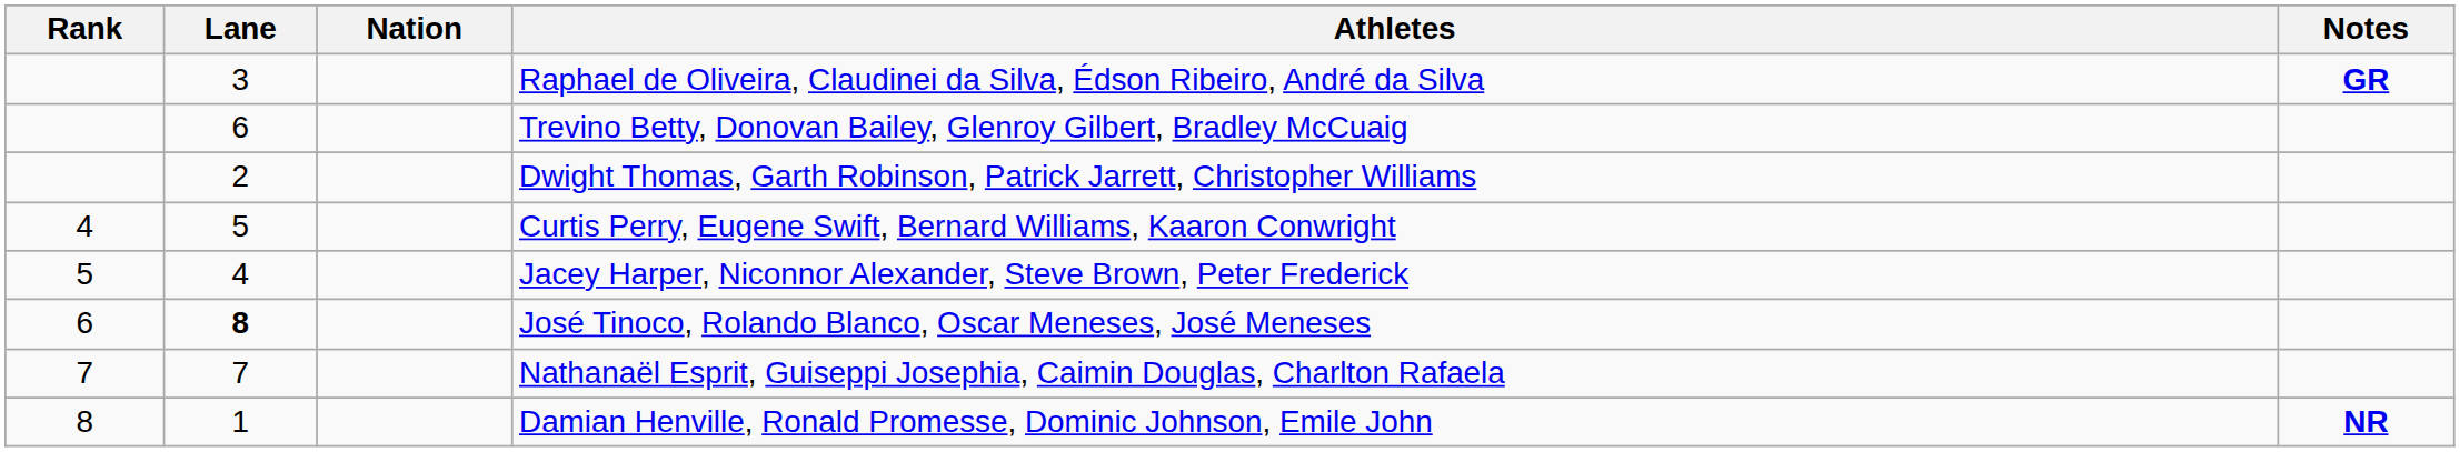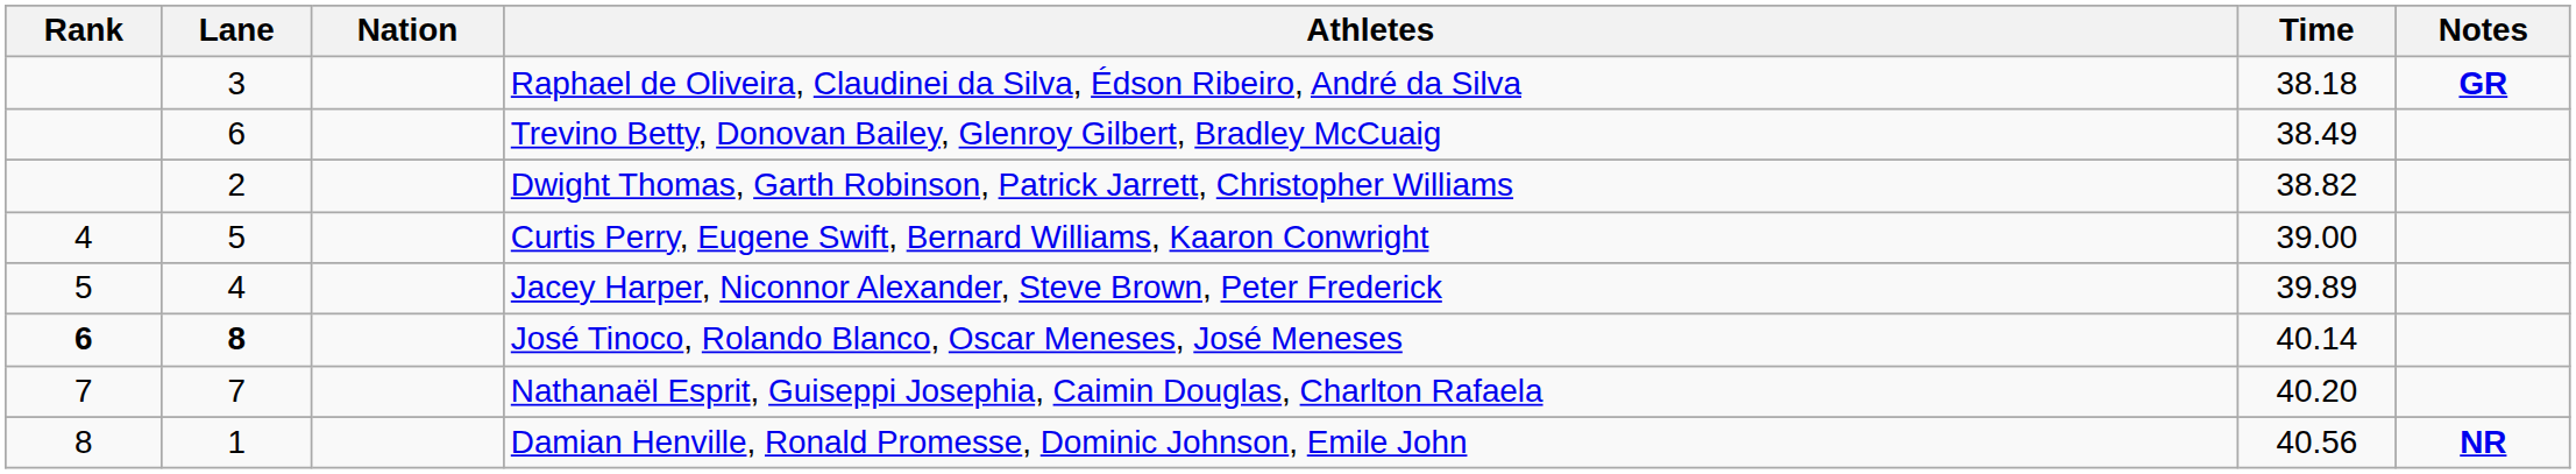+ column: Time | 38.18 | 38.49 | 38.82 | 39.00 | 39.89 | 40.14 | 40.20 | 40.56
José Tinoco, Rolando Blanco, Oscar Meneses, José Meneses | Rank: normal -> bold
